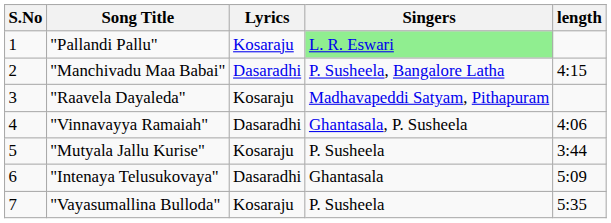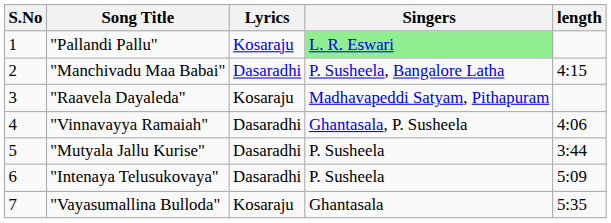"Mutyala Jallu Kurise" | Lyrics: Kosaraju -> Dasaradhi
"Intenaya Telusukovaya" | Singers: Ghantasala -> P. Susheela
"Vayasumallina Bulloda" | Singers: P. Susheela -> Ghantasala
